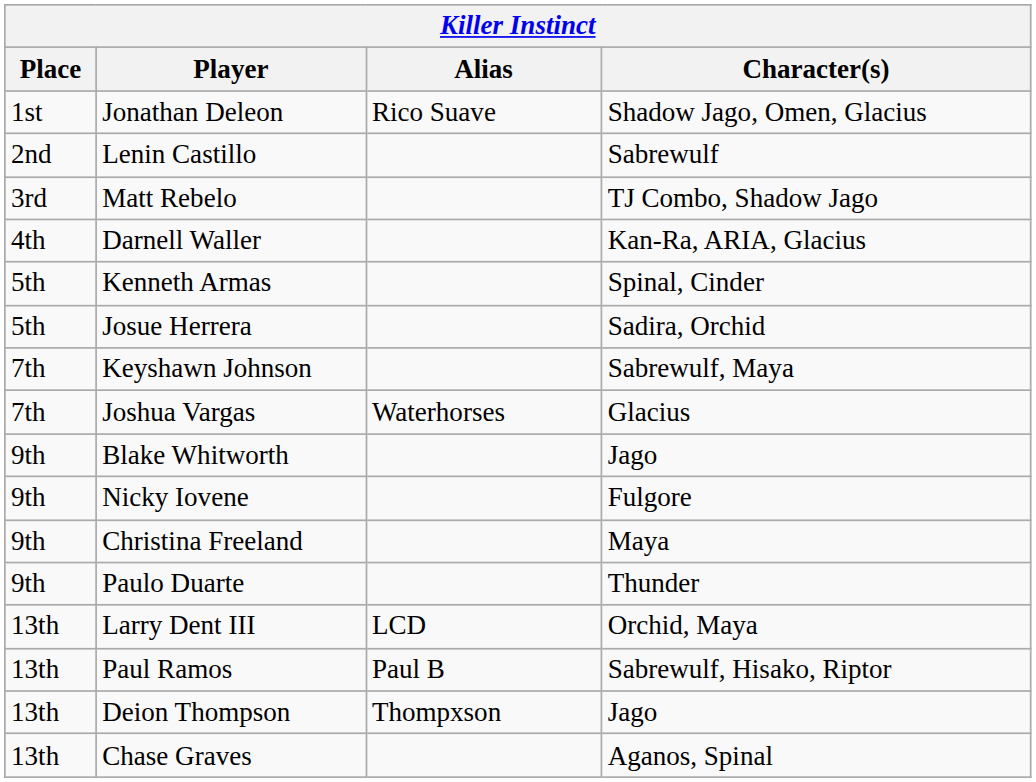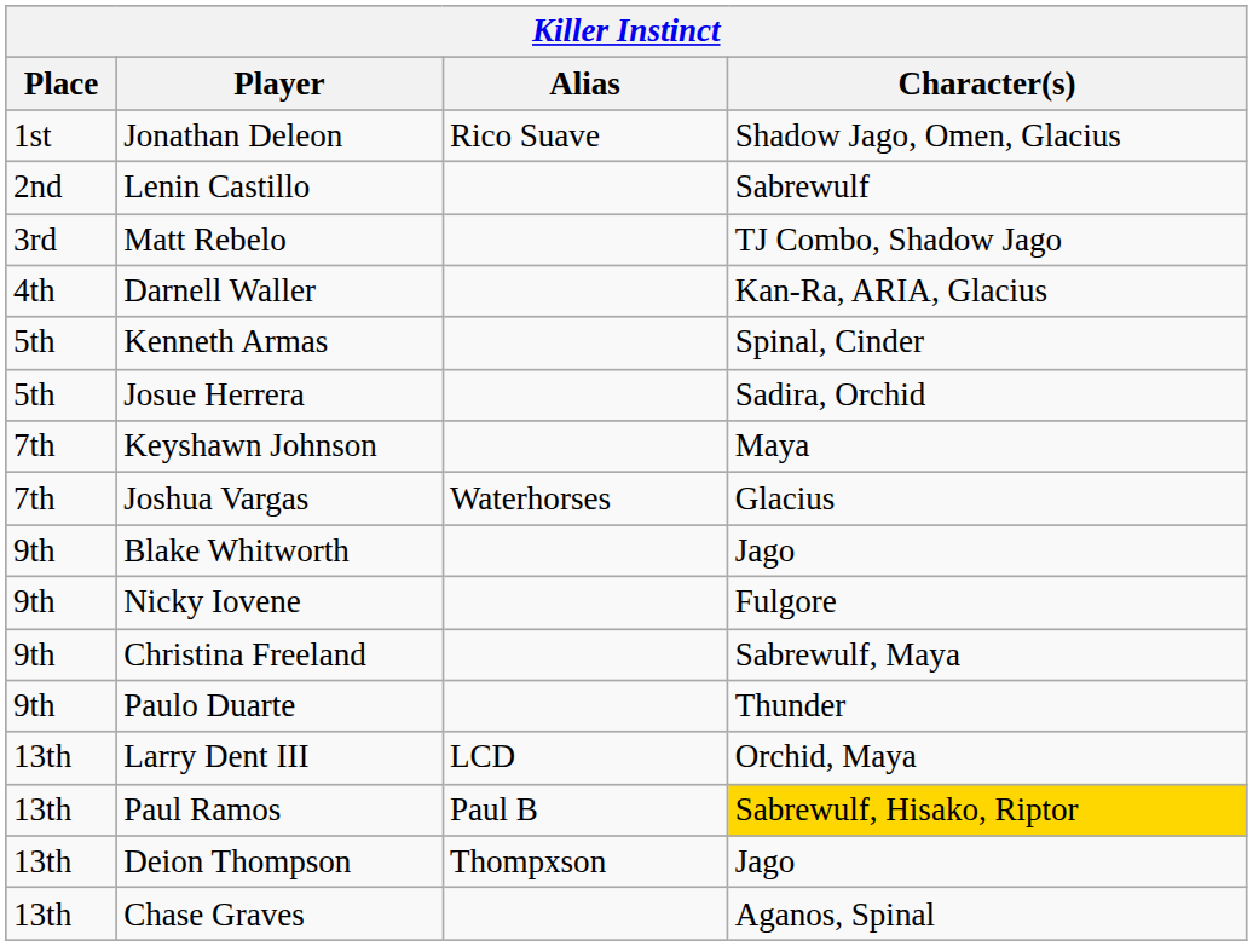Keyshawn Johnson | Character(s): Sabrewulf, Maya -> Maya
Christina Freeland | Character(s): Maya -> Sabrewulf, Maya
Paul Ramos | Character(s): no background -> gold background
